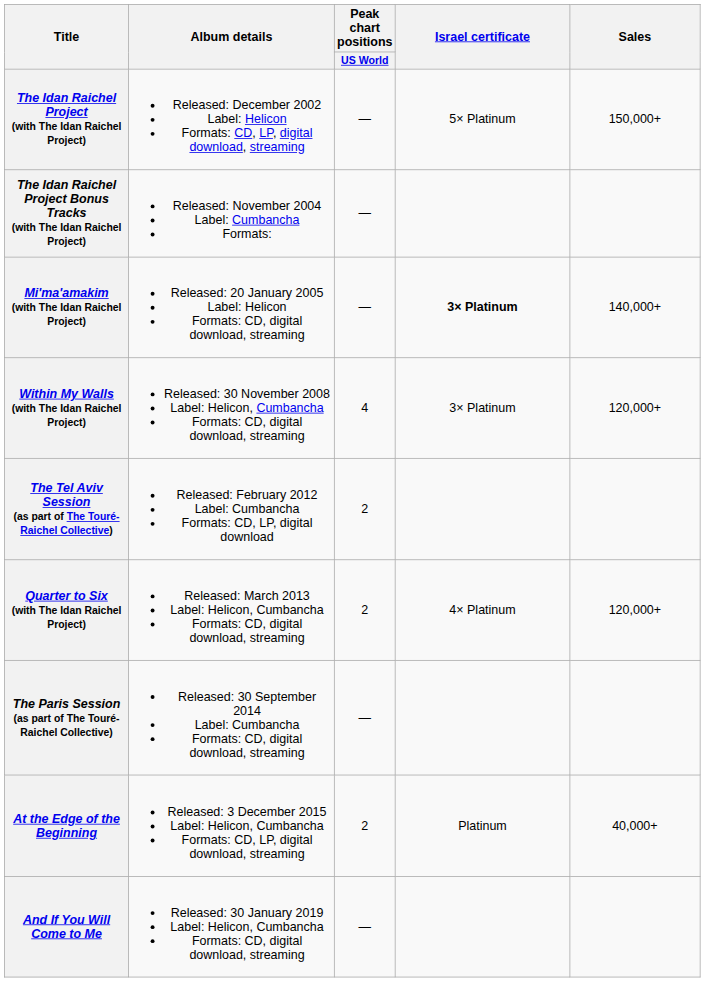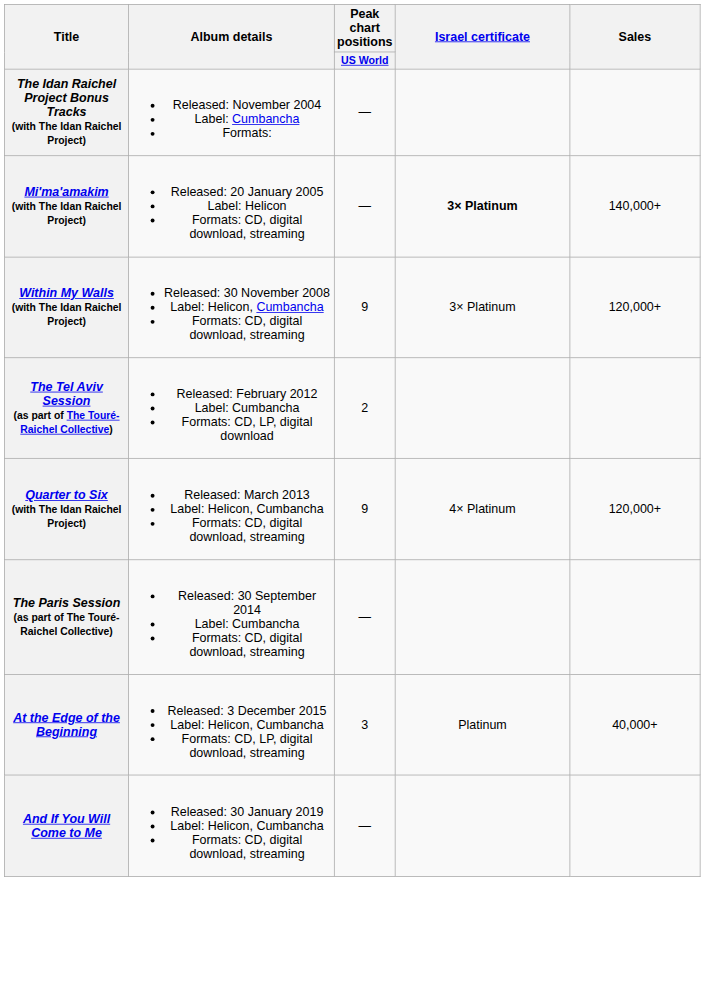- row: The Idan Raichel Project (with The Idan Raichel Project) | Released: December 2002 Label: Helicon Formats: CD, LP, digital download, streaming | — | 5× Platinum | 150,000+
Within My Walls (with The Idan Raichel Project) | Peak chart positions / US World: 4 -> 9
Quarter to Six (with The Idan Raichel Project) | Peak chart positions / US World: 2 -> 9
At the Edge of the Beginning | Peak chart positions / US World: 2 -> 3
